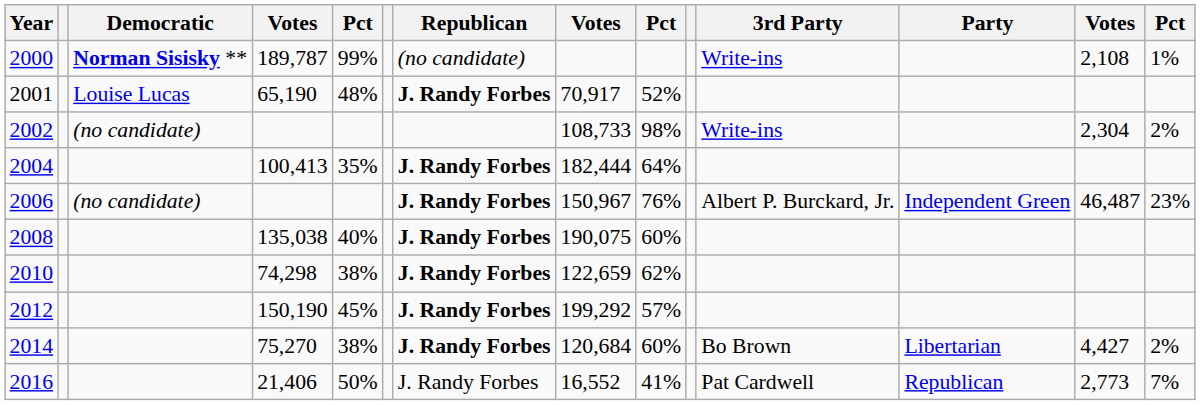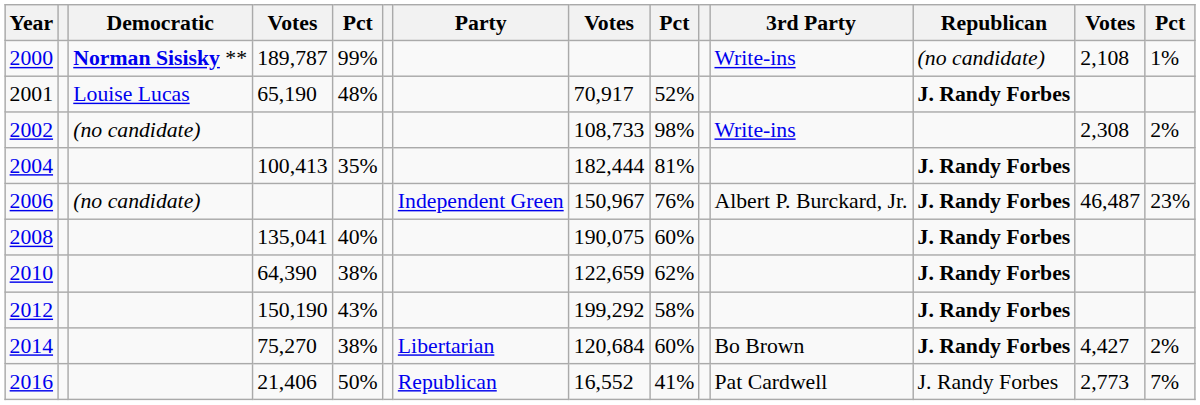columns swapped: Republican <-> Party
2002 | column 13: 2,304 -> 2,308
2004 | column 9: 64% -> 81%
2008 | column 4: 135,038 -> 135,041
2010 | column 4: 74,298 -> 64,390
2012 | column 5: 45% -> 43%
2012 | column 9: 57% -> 58%
